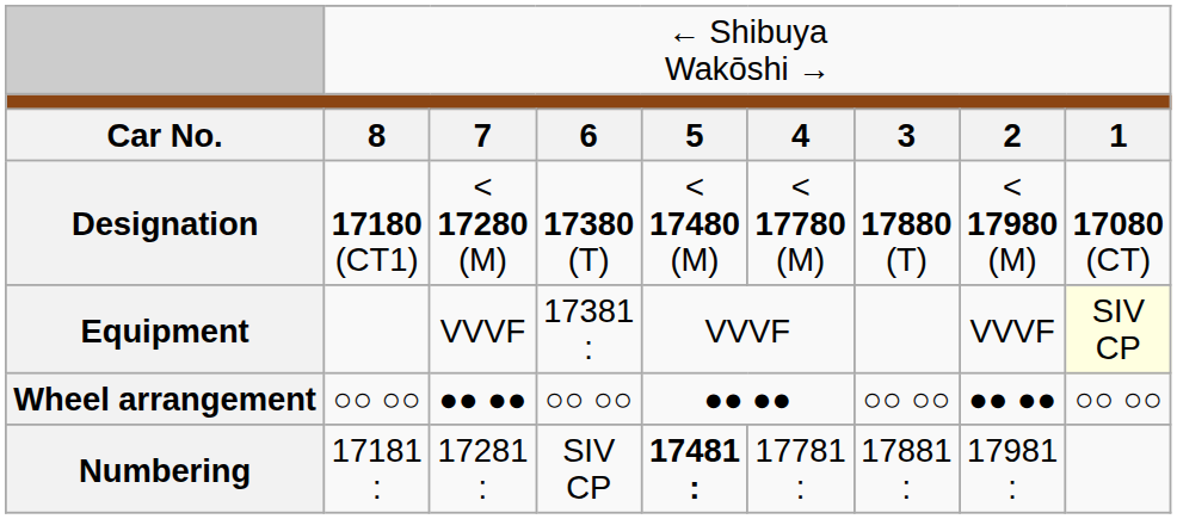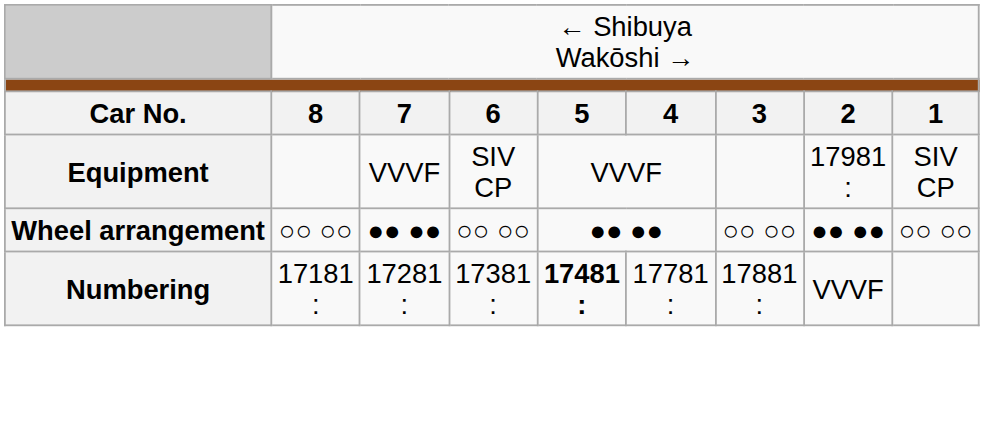- row: Designation | 17180 (CT1) | < 17280 (M) | 17380 (T) | < 17480 (M) | < 17780 (M) | 17880 (T) | < 17980 (M) | 17080 (CT)
Equipment | column 4: 17381 : -> SIV CP
Equipment | column 8: VVVF -> 17981 :
Equipment | column 9: lightyellow background -> no background
Numbering | column 4: SIV CP -> 17381 :
Numbering | column 8: 17981 : -> VVVF
